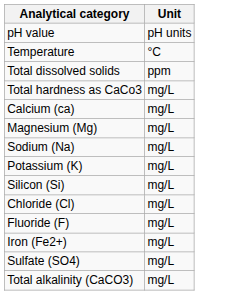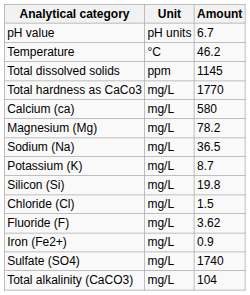+ column: Amount | 6.7 | 46.2 | 1145 | 1770 | 580 | 78.2 | 36.5 | 8.7 | 19.8 | 1.5 | 3.62 | 0.9 | 1740 | 104
